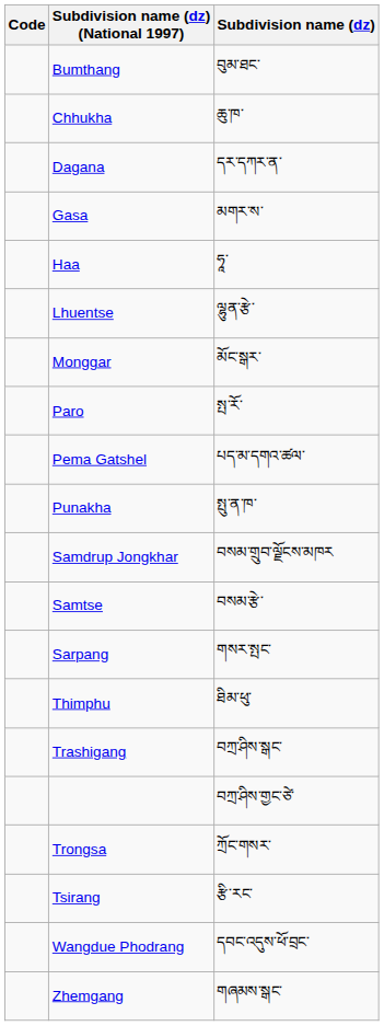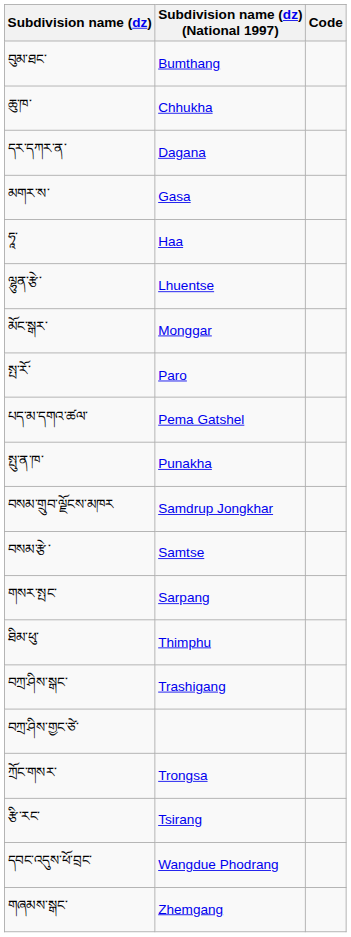columns swapped: Code <-> Subdivision name (dz)
